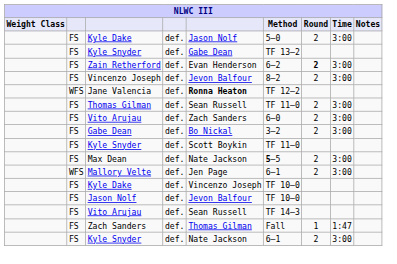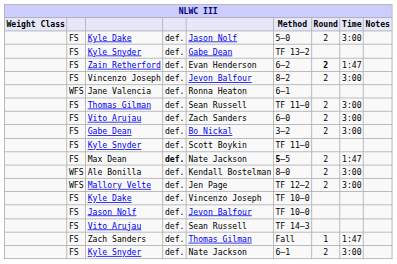Zain Retherford | Time: 3:00 -> 1:47
Jane Valencia | column 5: bold -> normal
Jane Valencia | Method: TF 12–2 -> 6–1
Max Dean | column 4: normal -> bold
Max Dean | Time: 3:00 -> 1:47
+ row: WFS | Ale Bonilla | def. | Kendall Bostelman | 8–0 | 2 | 3:00
Mallory Velte | Method: 6–1 -> TF 12–2
